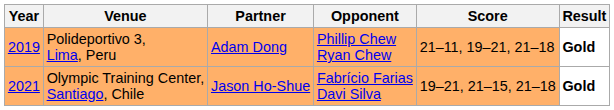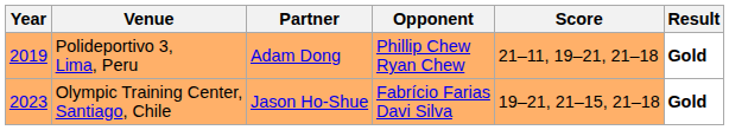Olympic Training Center, Santiago, Chile | Year: 2021 -> 2023
